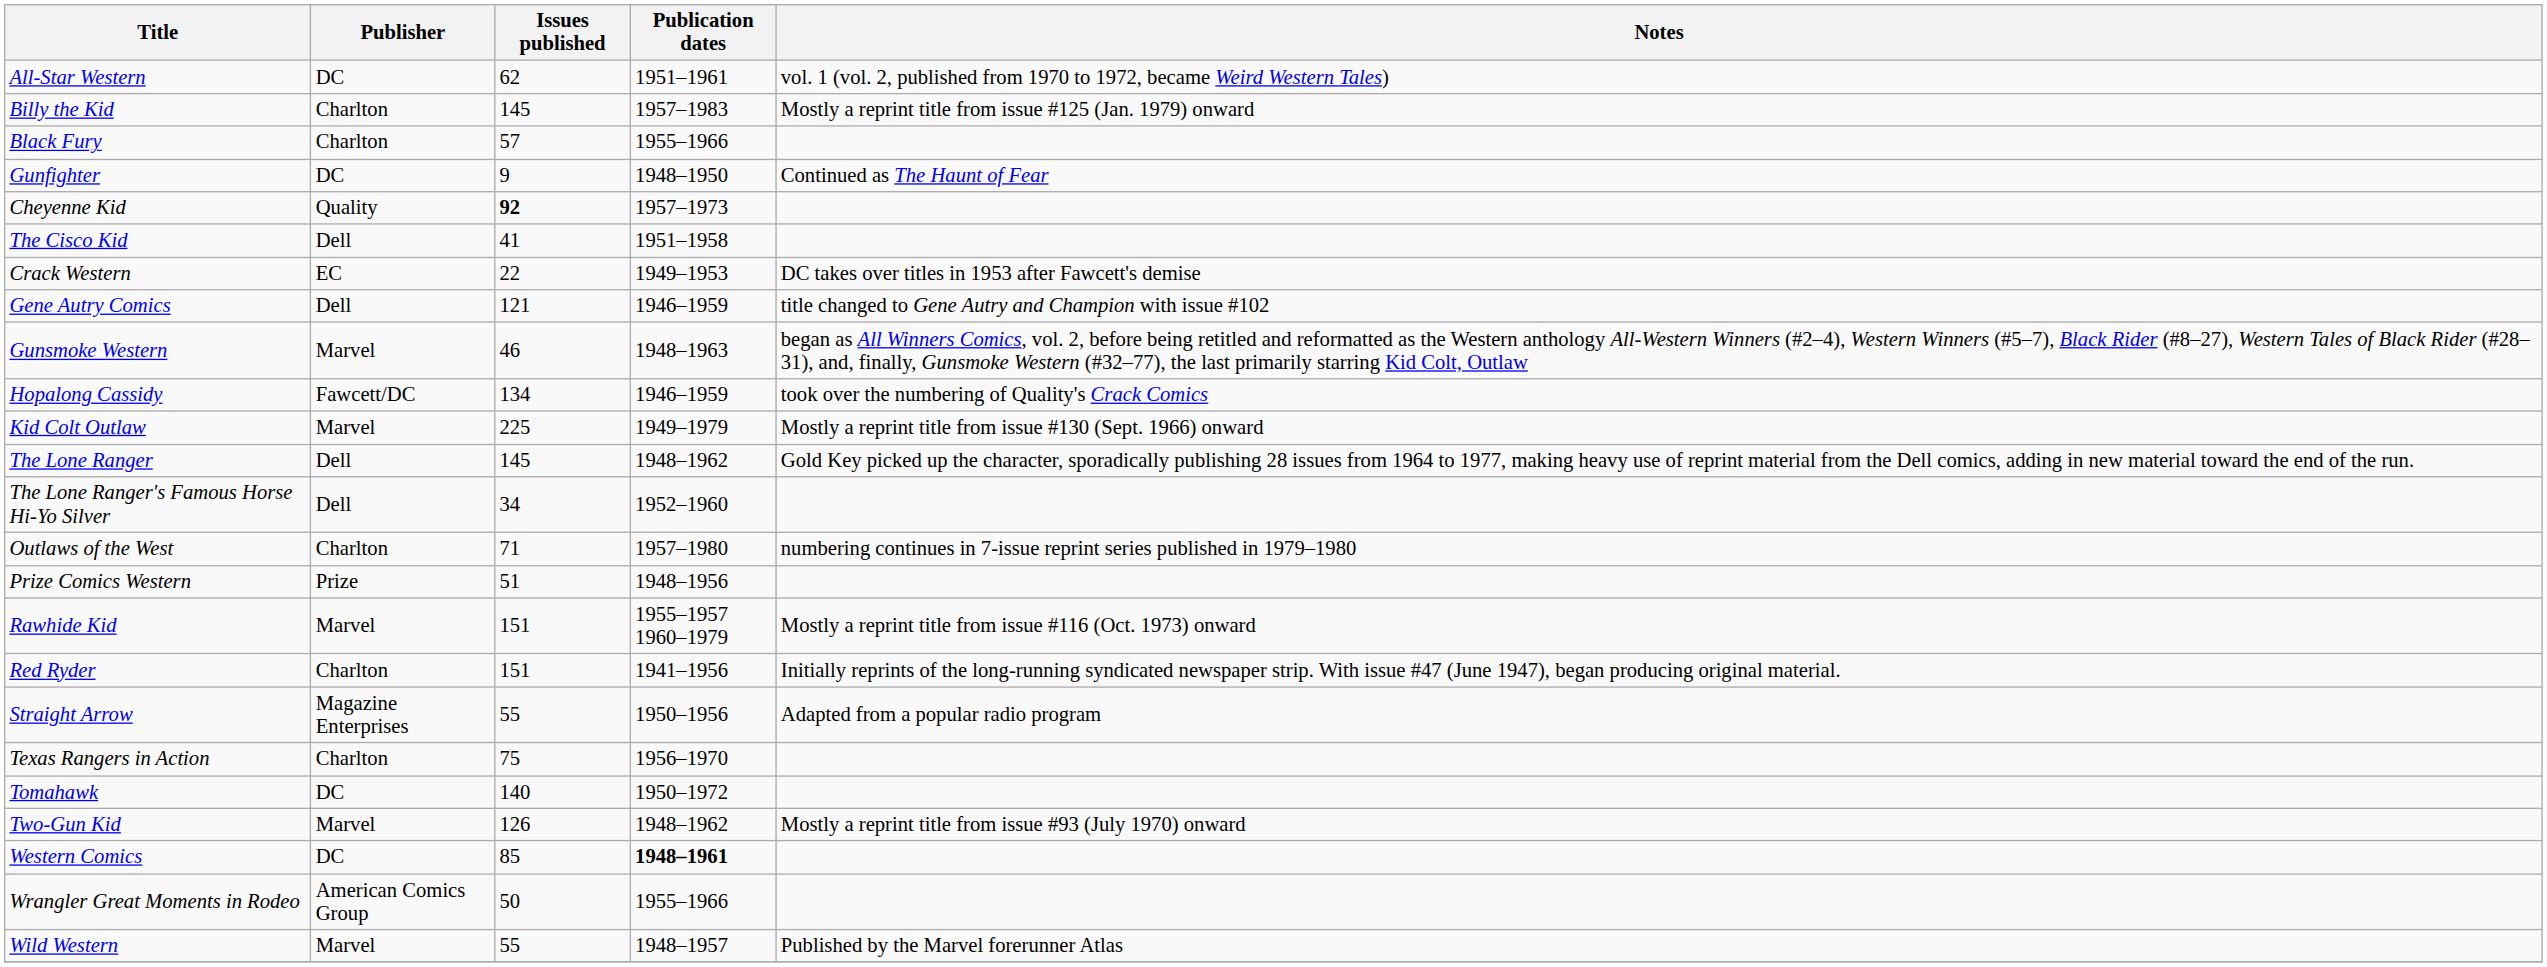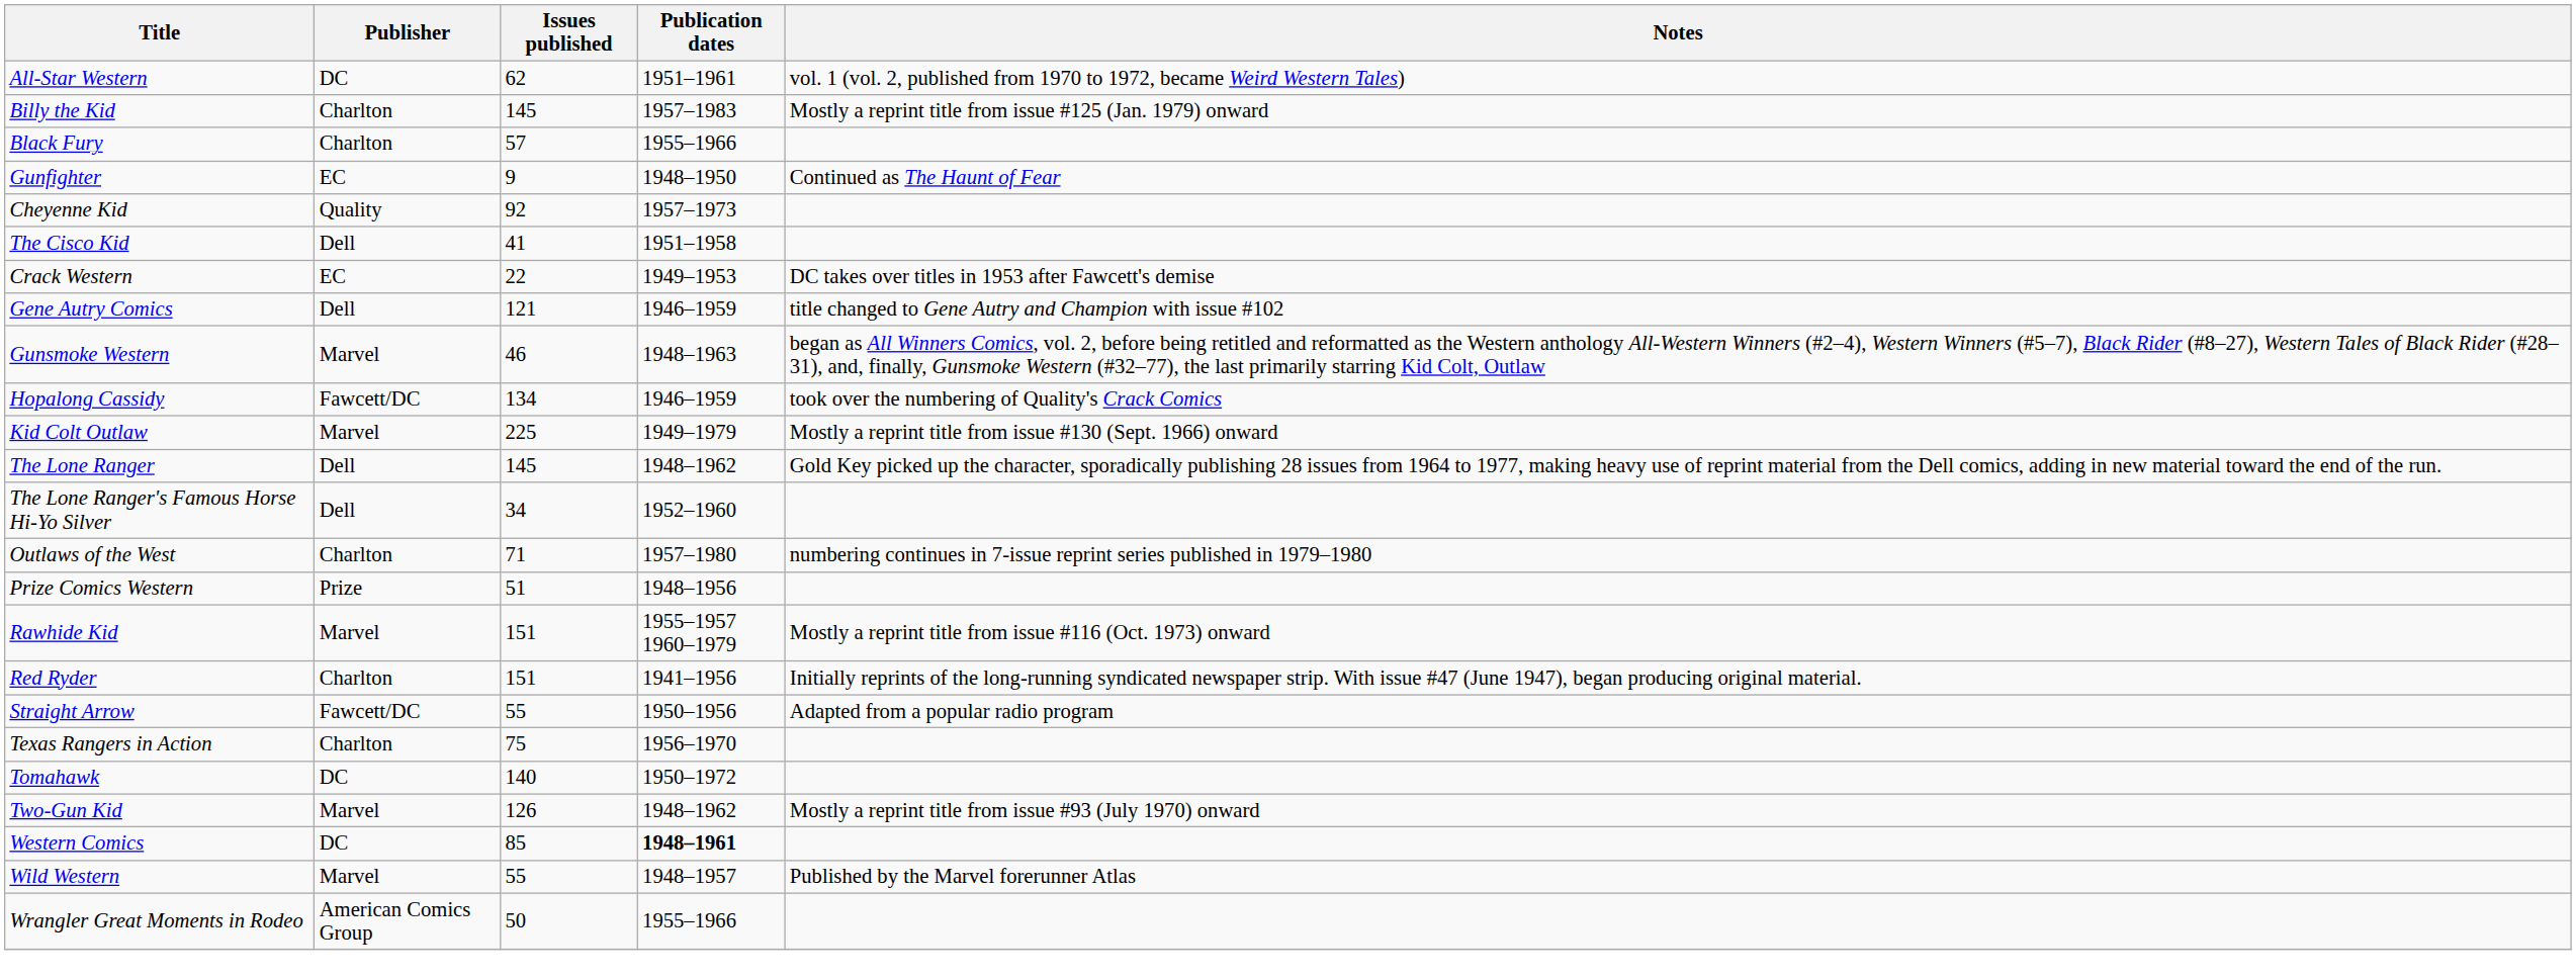Gunfighter | Publisher: DC -> EC
Cheyenne Kid | Issues published: bold -> normal
Straight Arrow | Publisher: Magazine Enterprises -> Fawcett/DC
rows swapped: Wild Western <-> Wrangler Great Moments in Rodeo
